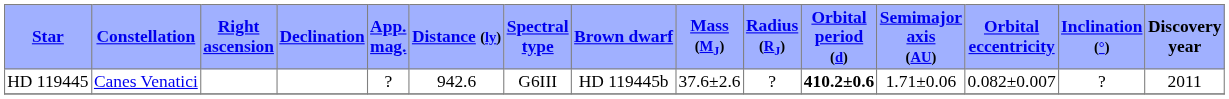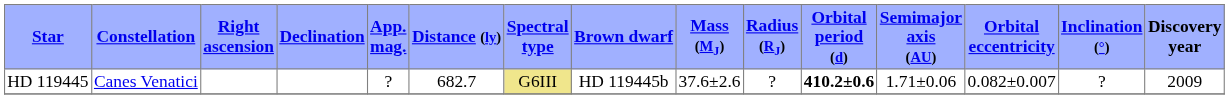HD 119445 | Distance (ly): 942.6 -> 682.7
HD 119445 | Spectral type: no background -> khaki background
HD 119445 | Discovery year: 2011 -> 2009
